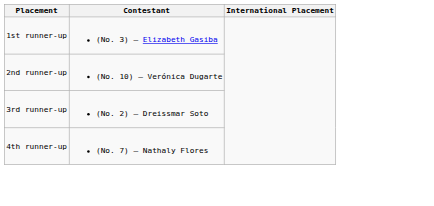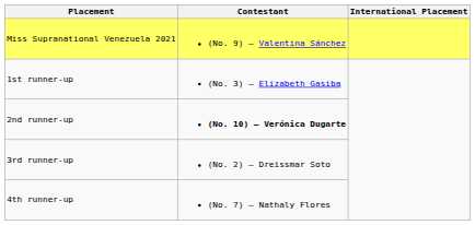+ row: Miss Supranational Venezuela 2021 | (No. 9) – Valentina Sánchez
2nd runner-up | Contestant: normal -> bold
